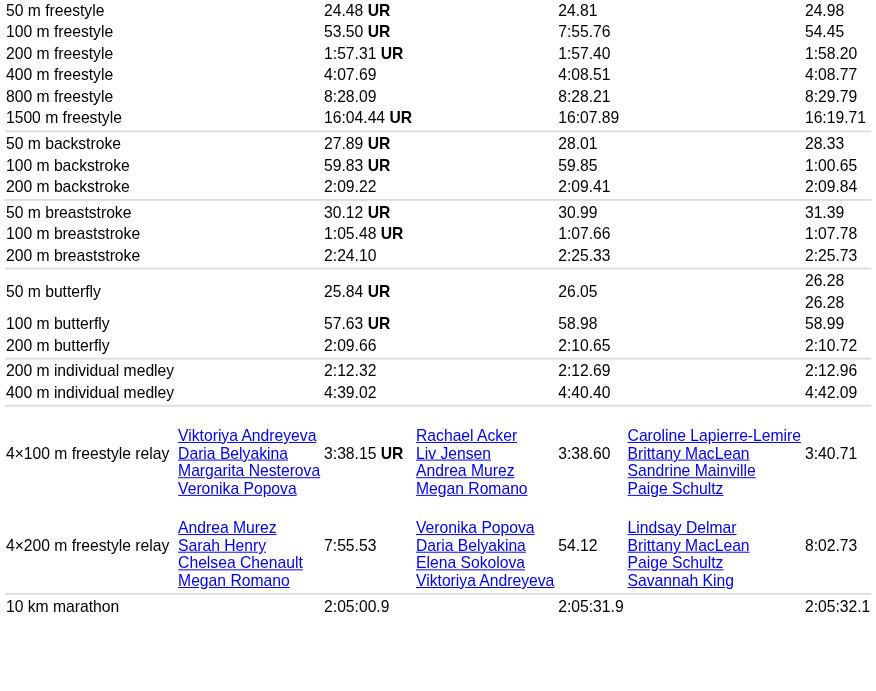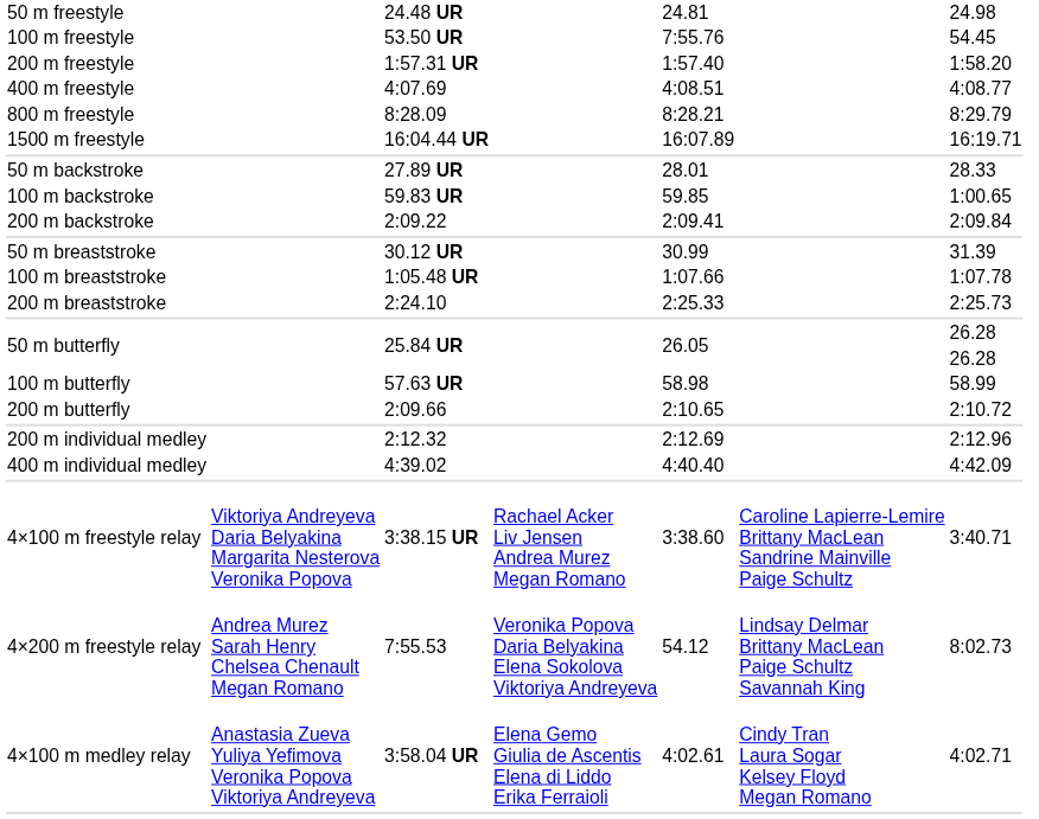+ row: 4×100 m medley relay | Anastasia Zueva Yuliya Yefimova Veronika Popova Viktoriya Andreyeva | 3:58.04 UR | Elena Gemo Giulia de Ascentis Elena di Liddo Erika Ferraioli | 4:02.61 | Cindy Tran Laura Sogar Kelsey Floyd Megan Romano | 4:02.71
- row: 10 km marathon | 2:05:00.9 | 2:05:31.9 | 2:05:32.1
